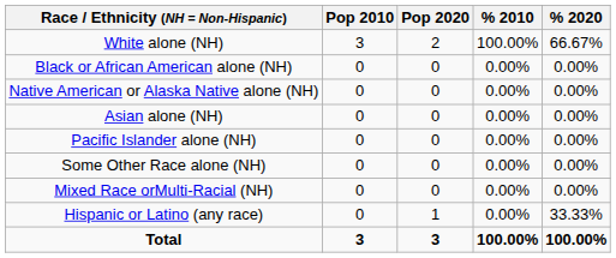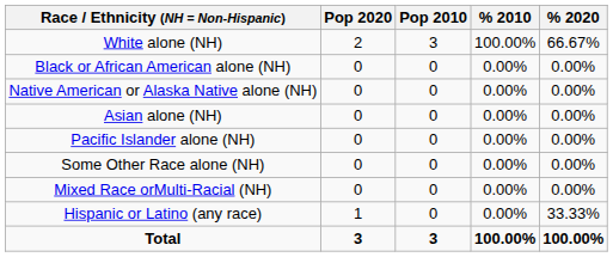columns swapped: Pop 2010 <-> Pop 2020
